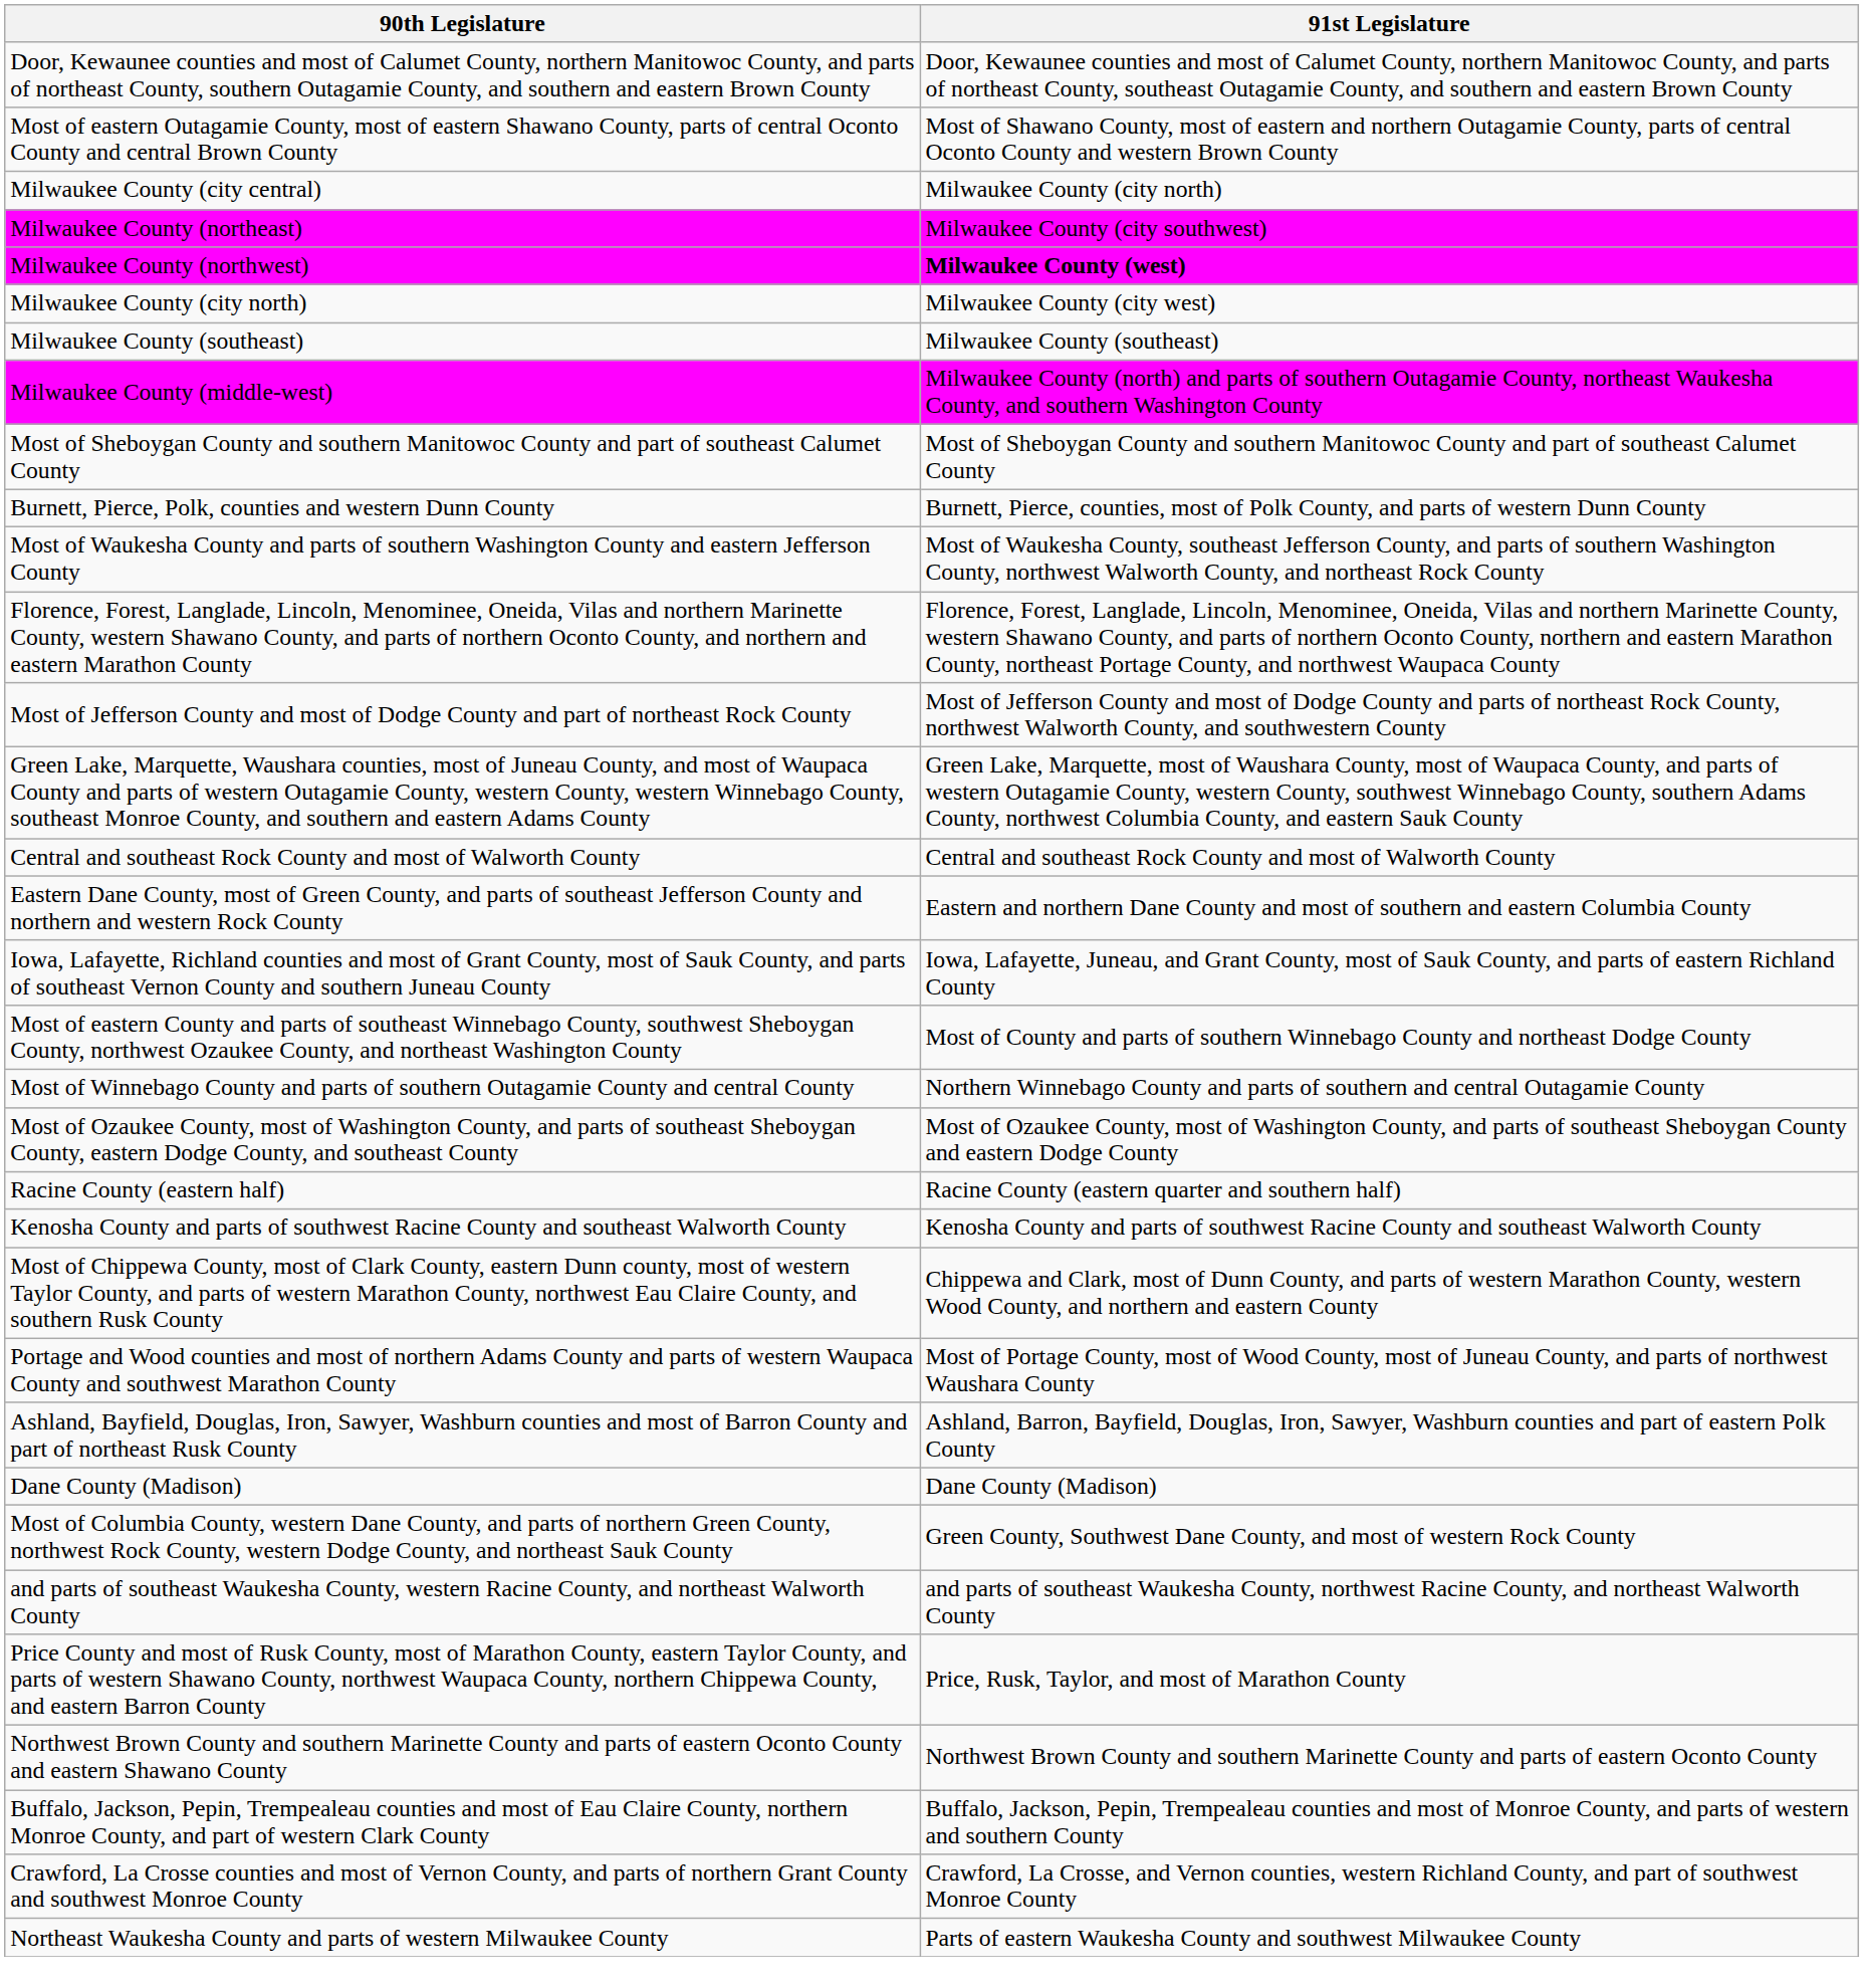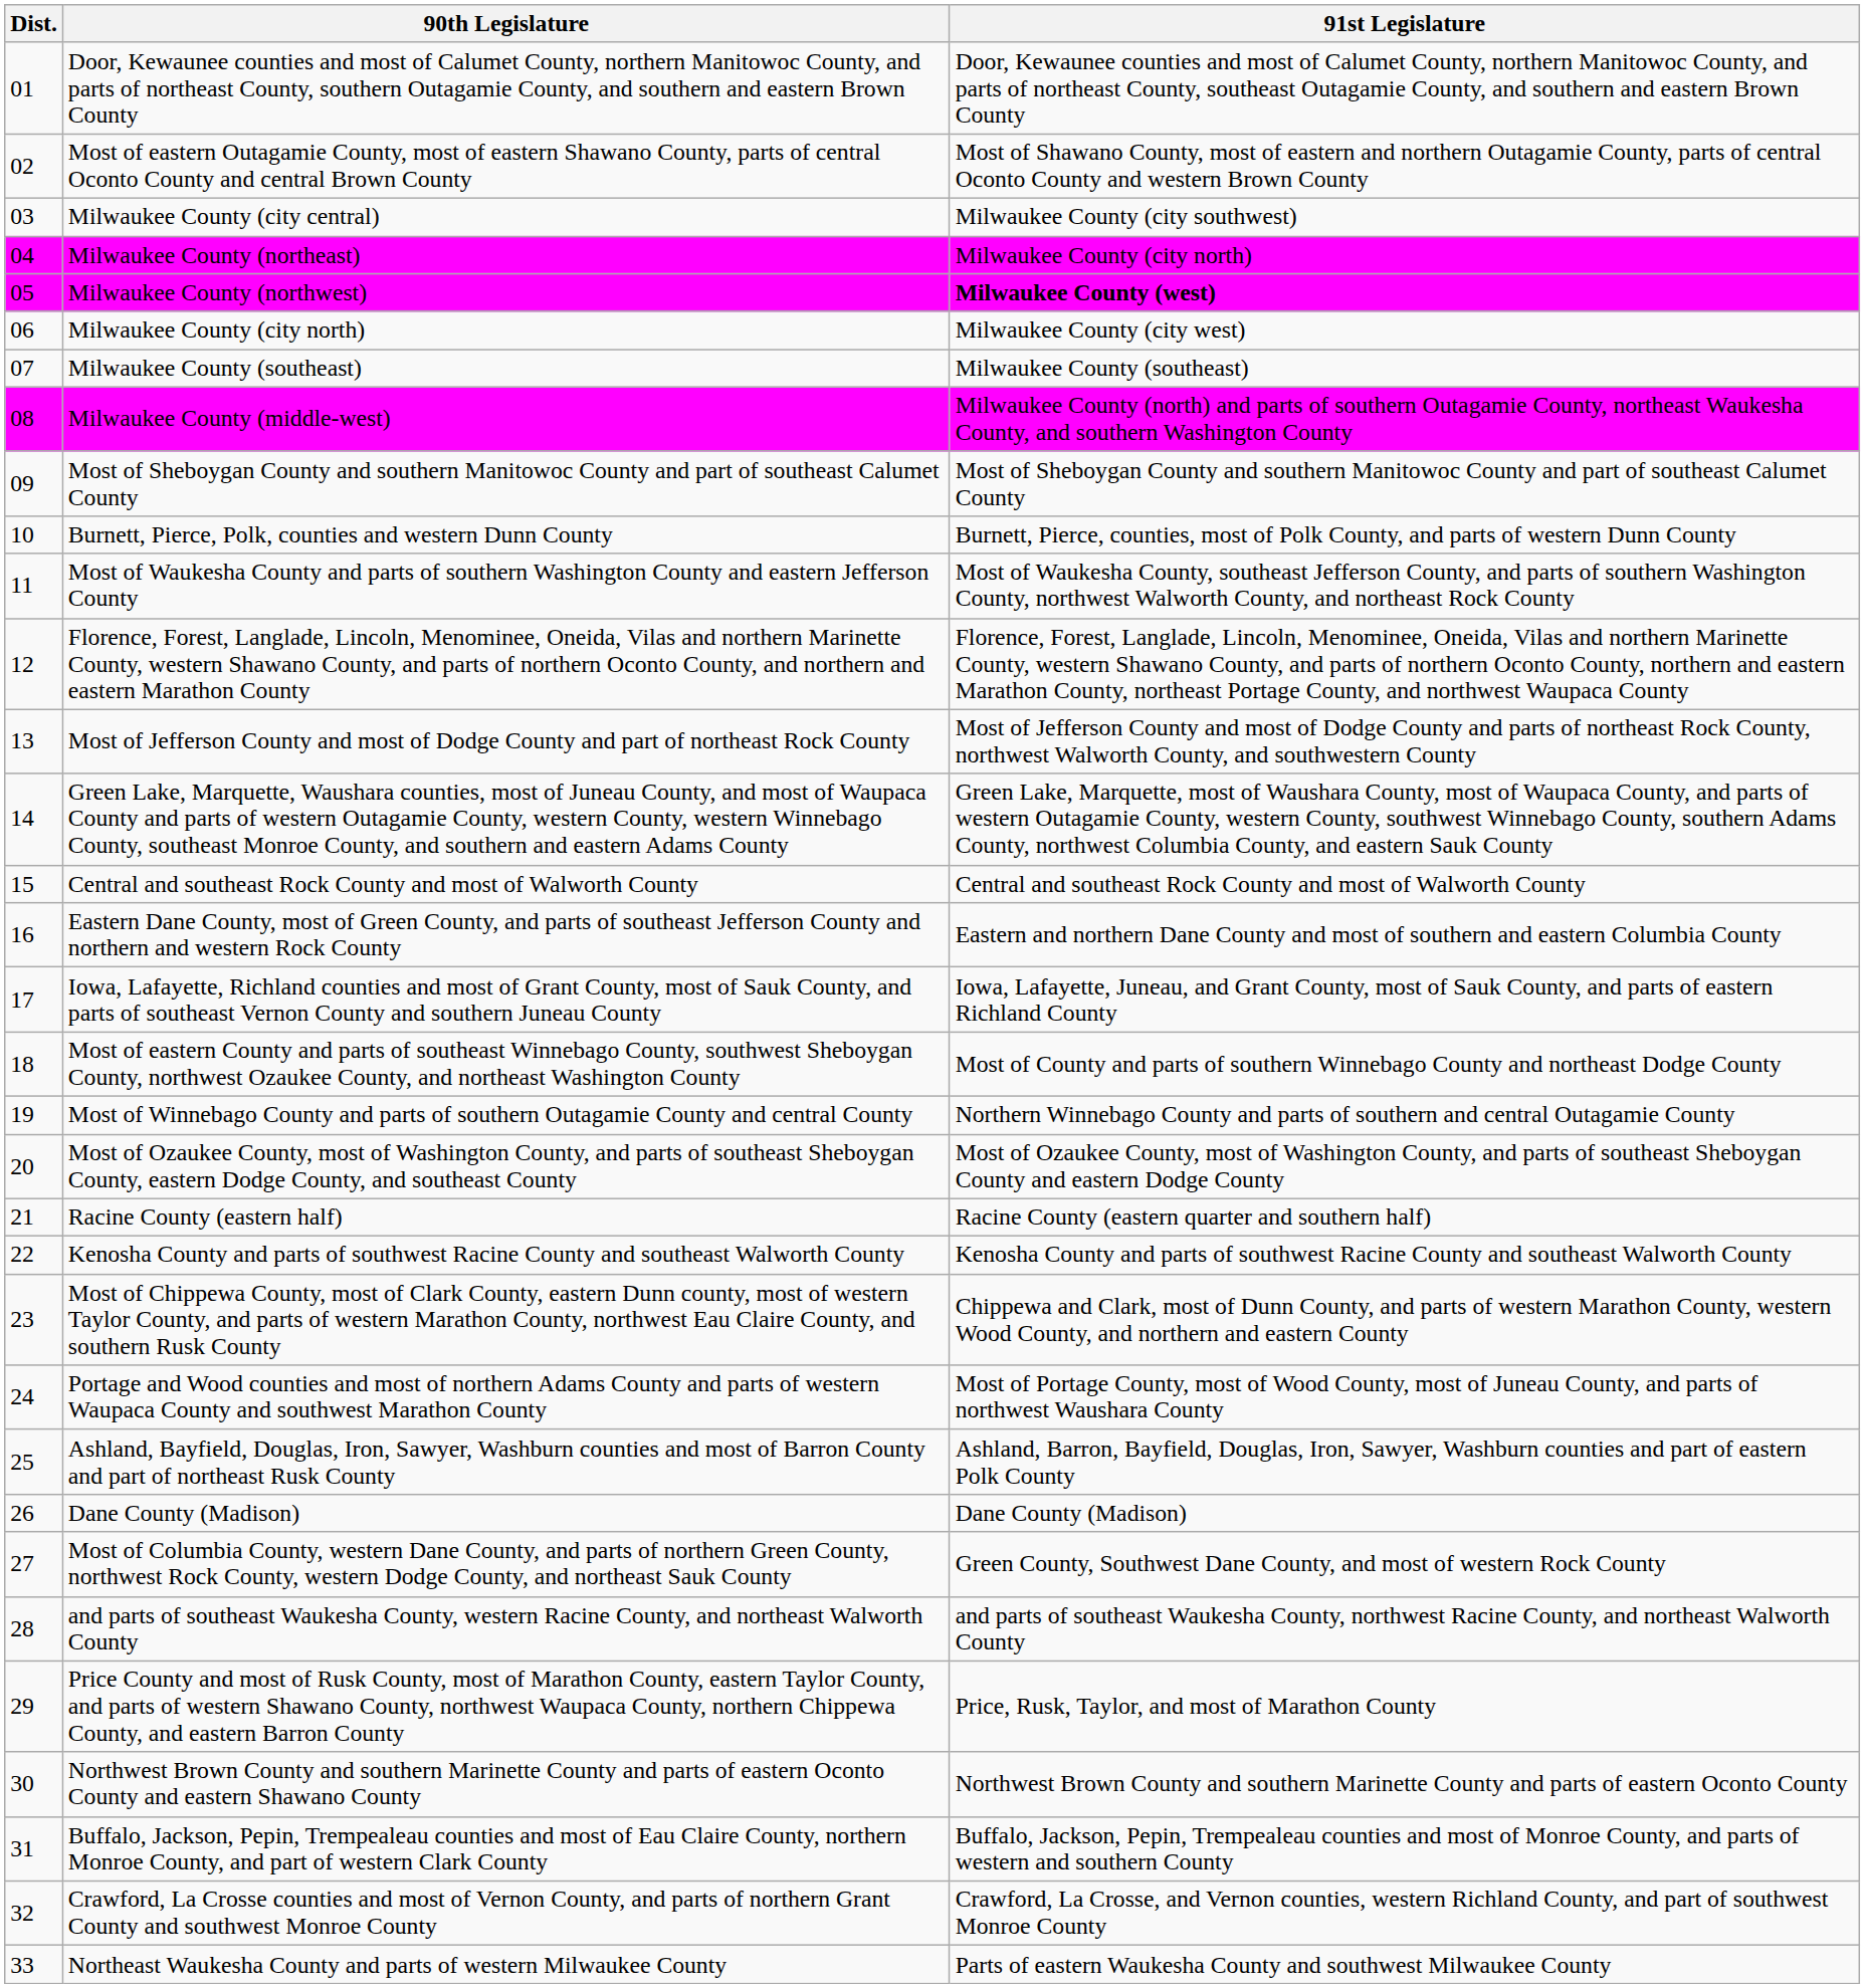+ column: Dist. | 01 | 02 | 03 | 04 | 05 | 06 | 07 | 08 | 09 | 10 | 11 | 12 | 13 | 14 | 15 | 16 | 17 | 18 | 19 | 20 | 21 | 22 | 23 | 24 | 25 | 26 | 27 | 28 | 29 | 30 | 31 | 32 | 33
Milwaukee County (city central) | 91st Legislature: Milwaukee County (city north) -> Milwaukee County (city southwest)
Milwaukee County (northeast) | 91st Legislature: Milwaukee County (city southwest) -> Milwaukee County (city north)
